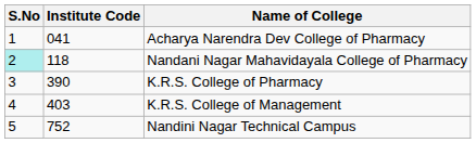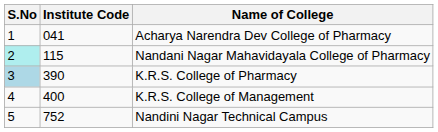Nandani Nagar Mahavidayala College of Pharmacy | Institute Code: 118 -> 115
K.R.S. College of Pharmacy | S.No: no background -> lightblue background
K.R.S. College of Management | Institute Code: 403 -> 400
